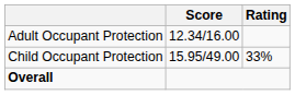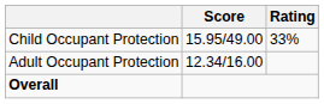rows swapped: Adult Occupant Protection <-> Child Occupant Protection
